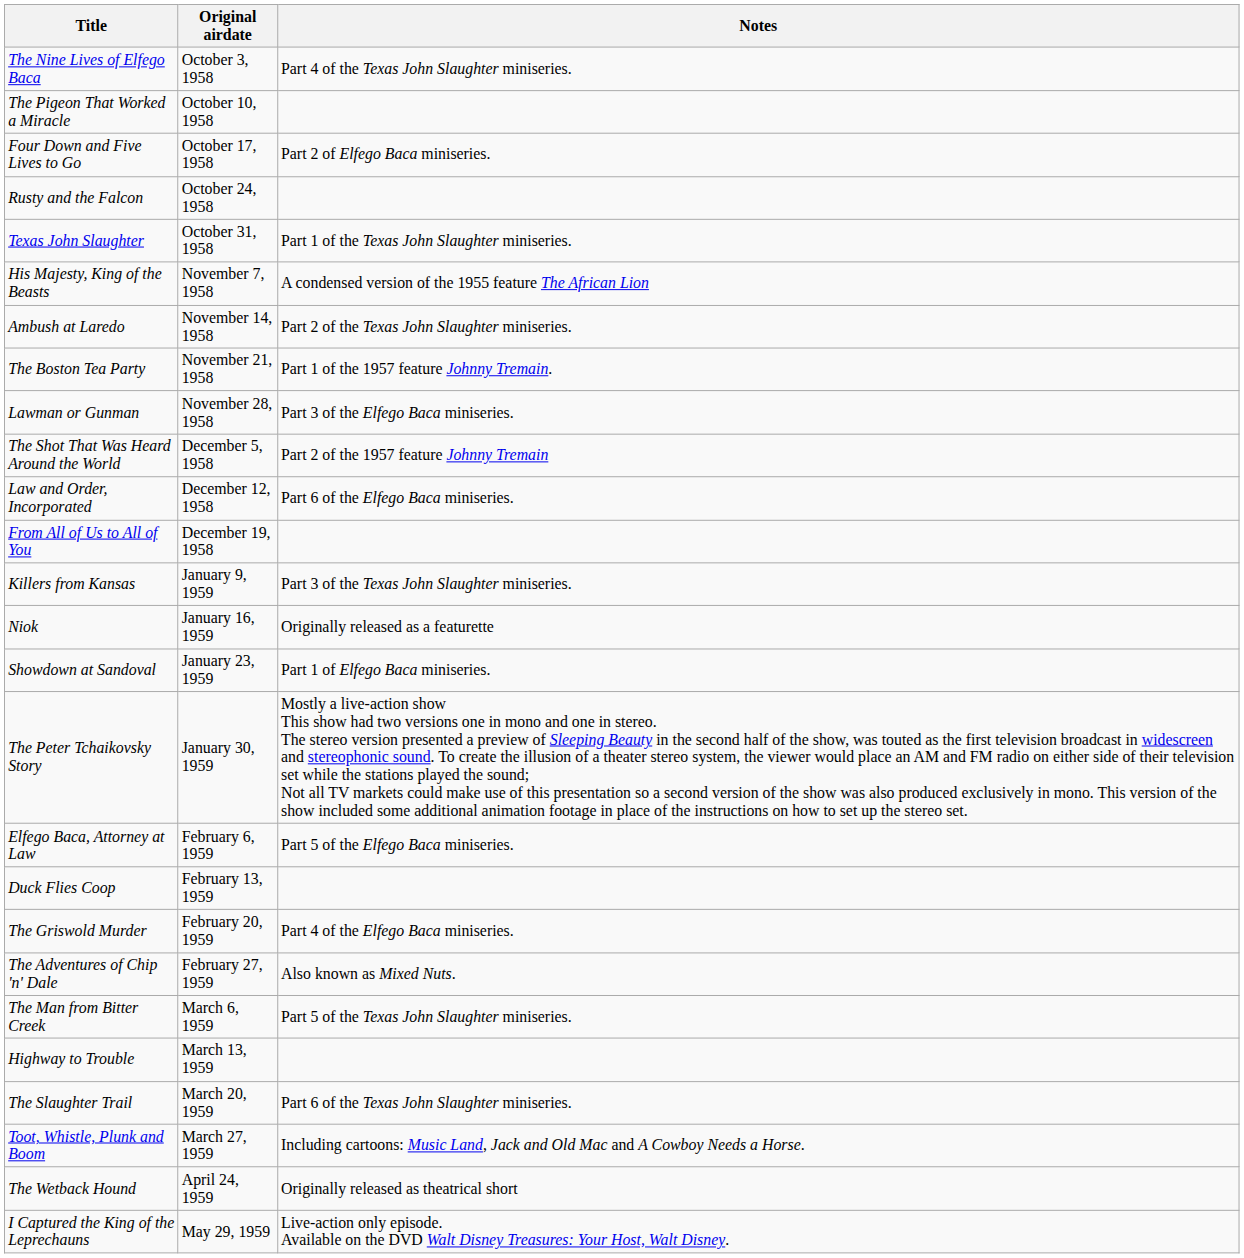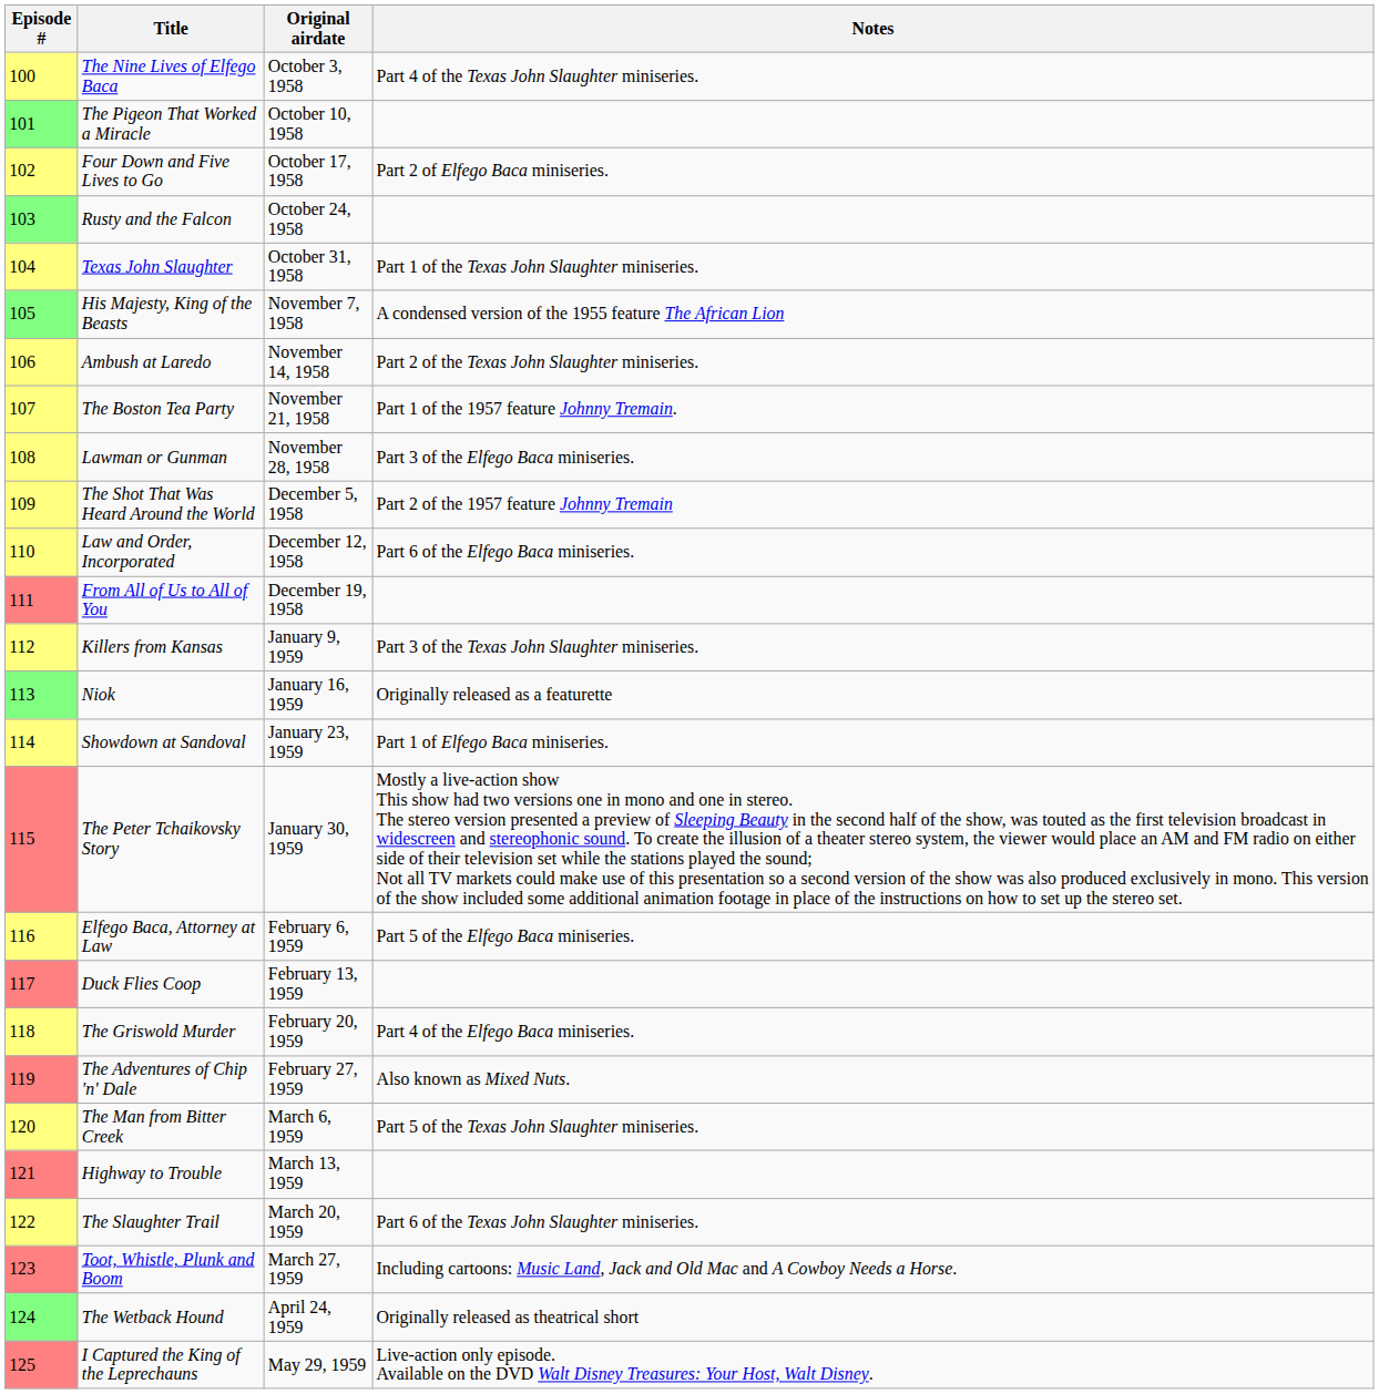+ column: Episode # | 100 | 101 | 102 | 103 | 104 | 105 | 106 | 107 | 108 | 109 | 110 | 111 | 112 | 113 | 114 | 115 | 116 | 117 | 118 | 119 | 120 | 121 | 122 | 123 | 124 | 125
